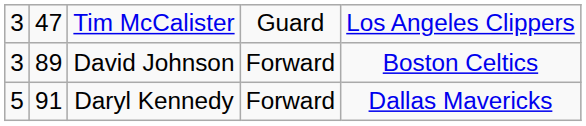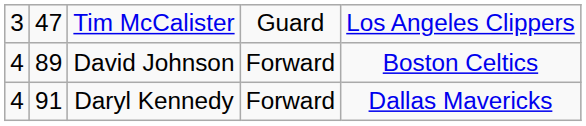David Johnson | column 1: 3 -> 4
Daryl Kennedy | column 1: 5 -> 4
